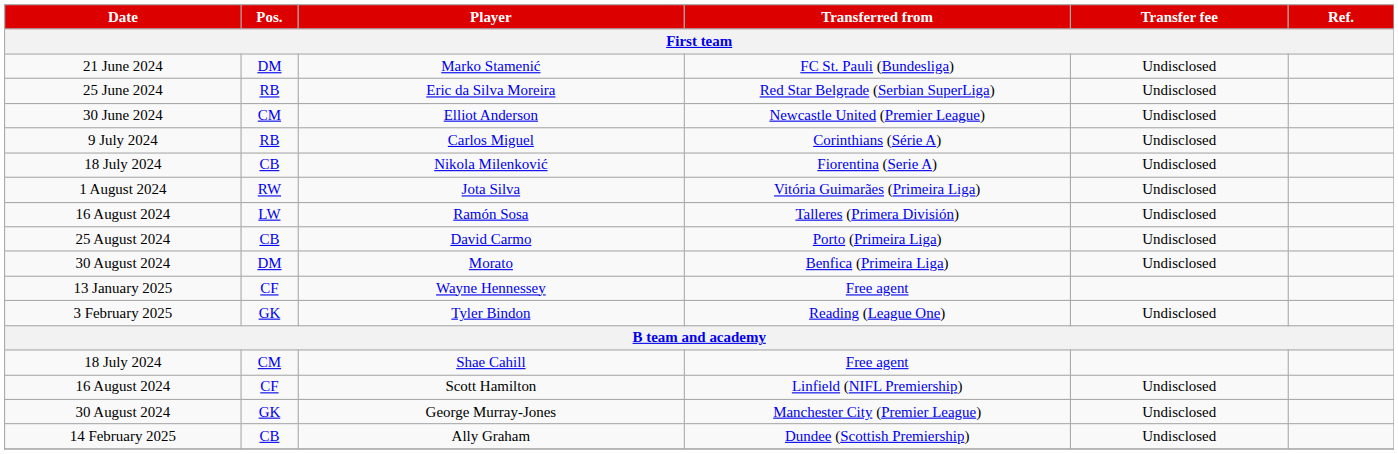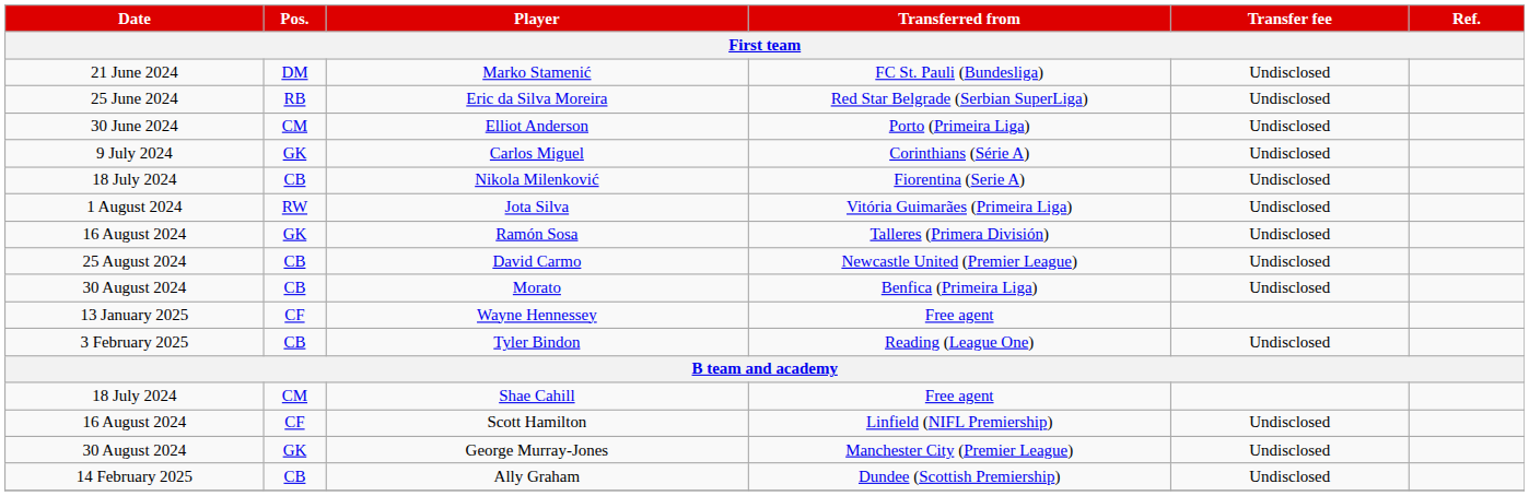Elliot Anderson | Transferred from: Newcastle United (Premier League) -> Porto (Primeira Liga)
Carlos Miguel | Pos.: RB -> GK
Ramón Sosa | Pos.: LW -> GK
David Carmo | Transferred from: Porto (Primeira Liga) -> Newcastle United (Premier League)
Morato | Pos.: DM -> CB
Tyler Bindon | Pos.: GK -> CB
